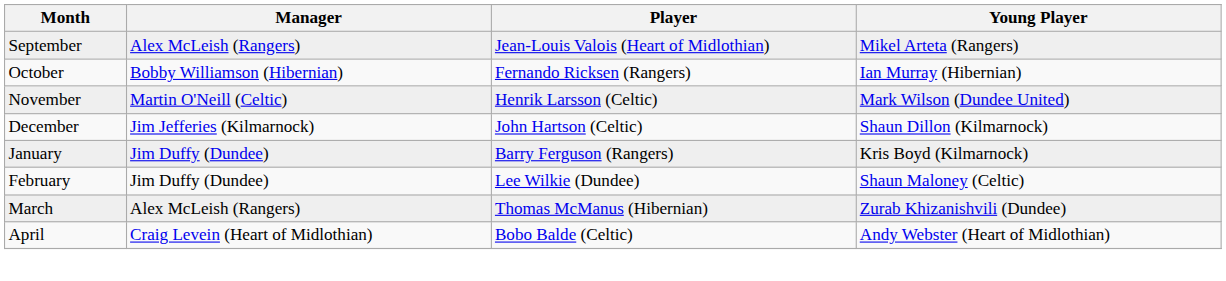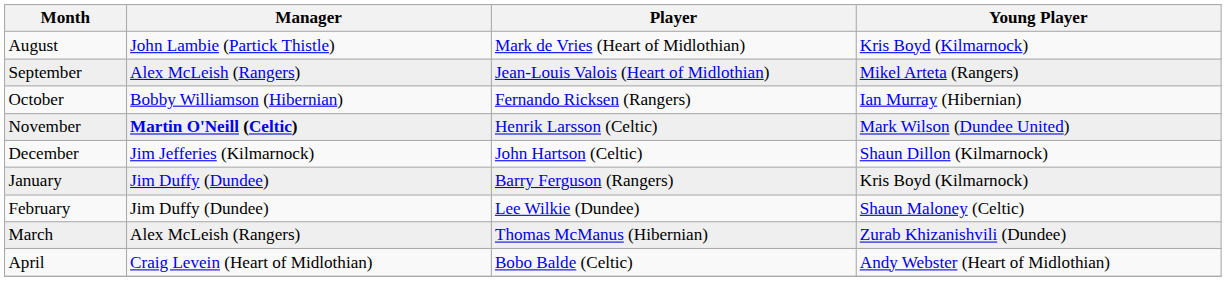+ row: August | John Lambie (Partick Thistle) | Mark de Vries (Heart of Midlothian) | Kris Boyd (Kilmarnock)
November | Manager: normal -> bold
